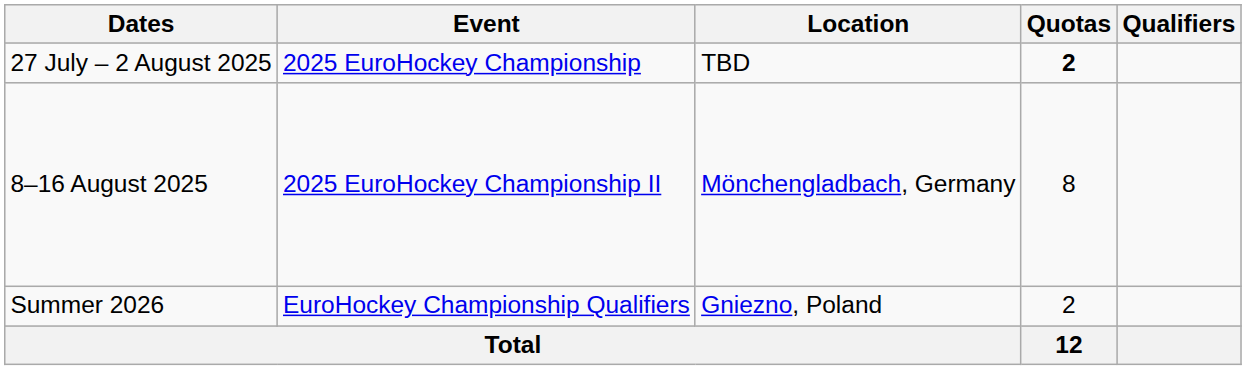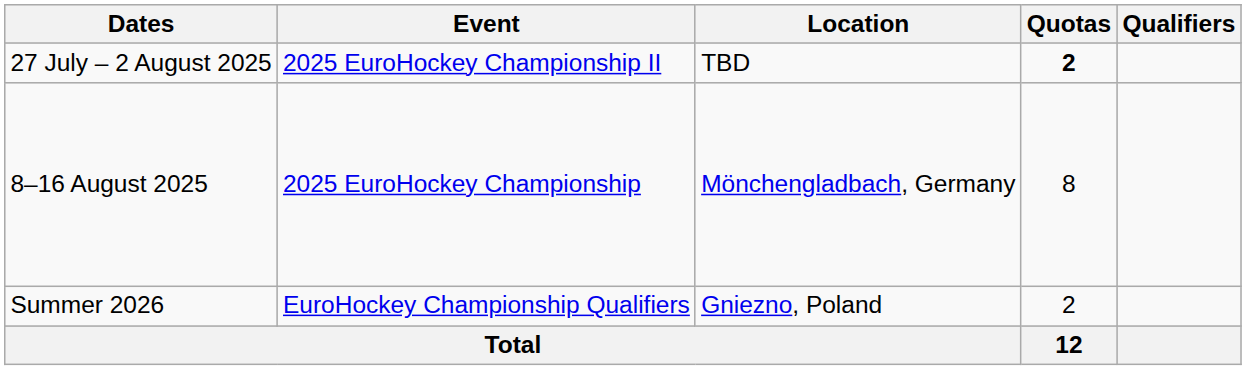27 July – 2 August 2025 | Event: 2025 EuroHockey Championship -> 2025 EuroHockey Championship II
8–16 August 2025 | Event: 2025 EuroHockey Championship II -> 2025 EuroHockey Championship
